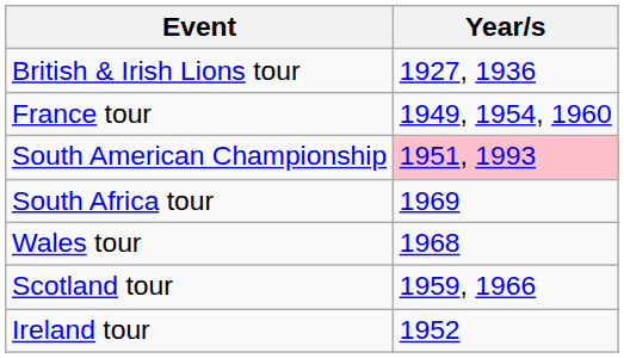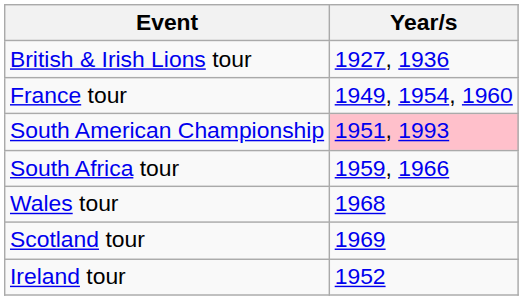South Africa tour | Year/s: 1969 -> 1959, 1966
Scotland tour | Year/s: 1959, 1966 -> 1969
